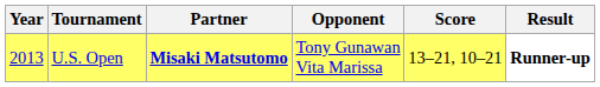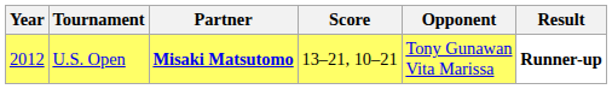columns swapped: Opponent <-> Score
U.S. Open | Year: 2013 -> 2012
